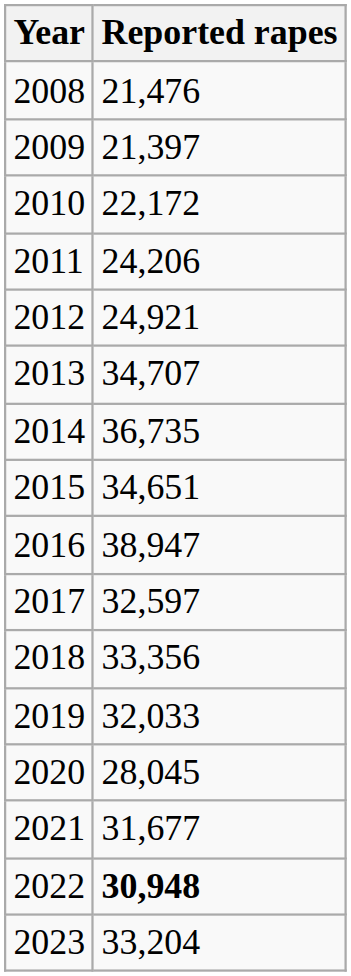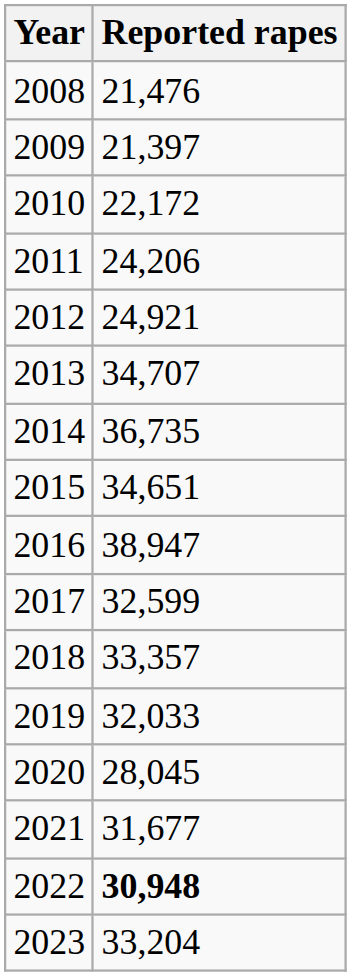2017 | Reported rapes: 32,597 -> 32,599
2018 | Reported rapes: 33,356 -> 33,357
